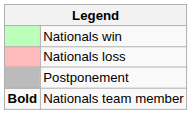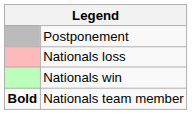rows swapped: Nationals win <-> Postponement
